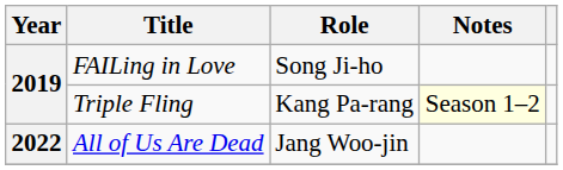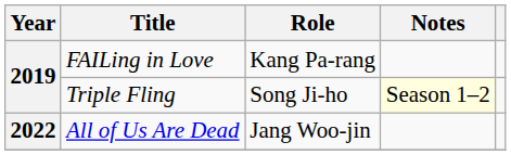FAILing in Love | Role: Song Ji-ho -> Kang Pa-rang
Triple Fling | Role: Kang Pa-rang -> Song Ji-ho
